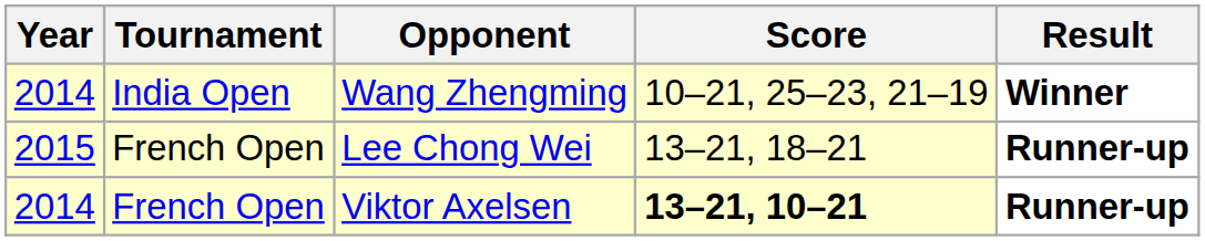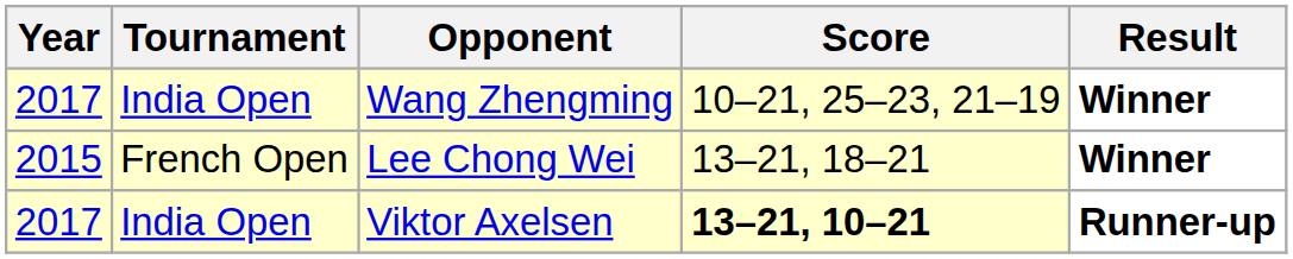Wang Zhengming | Year: 2014 -> 2017
Lee Chong Wei | Result: Runner-up -> Winner
Viktor Axelsen | Year: 2014 -> 2017
Viktor Axelsen | Tournament: French Open -> India Open
